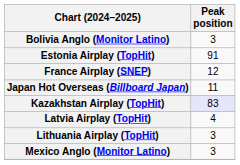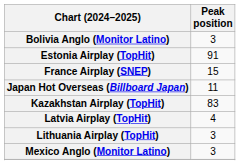France Airplay (SNEP) | Peak position: 12 -> 15
Kazakhstan Airplay (TopHit) | Peak position: lavender background -> no background
